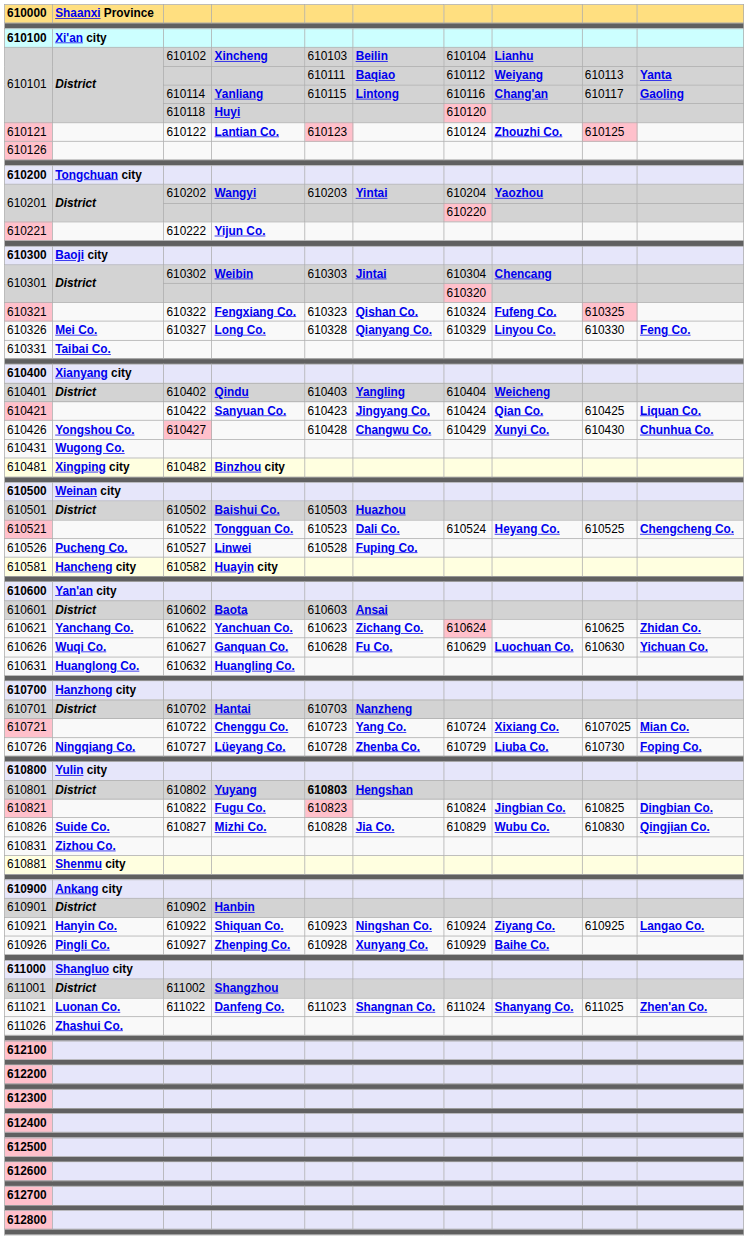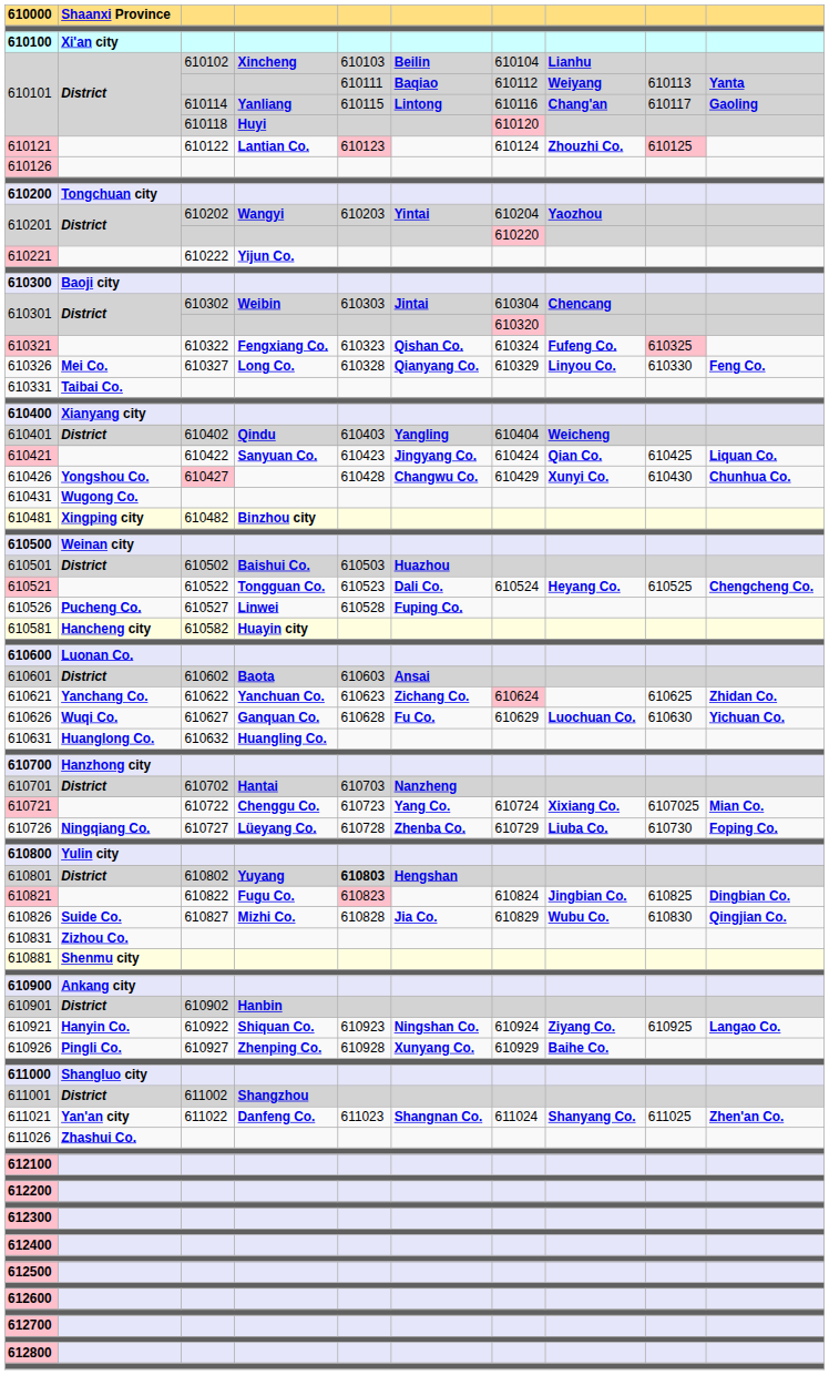610600 | column 2: Yan'an city -> Luonan Co.
611021 | column 2: Luonan Co. -> Yan'an city
